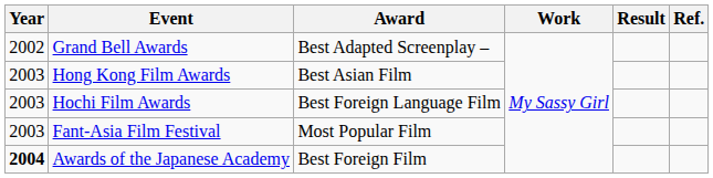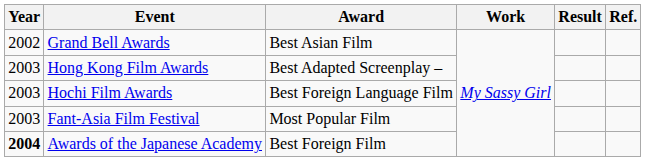Grand Bell Awards | Award: Best Adapted Screenplay – -> Best Asian Film
Hong Kong Film Awards | Award: Best Asian Film -> Best Adapted Screenplay –
